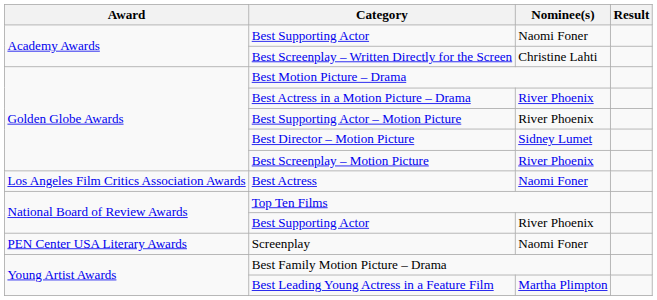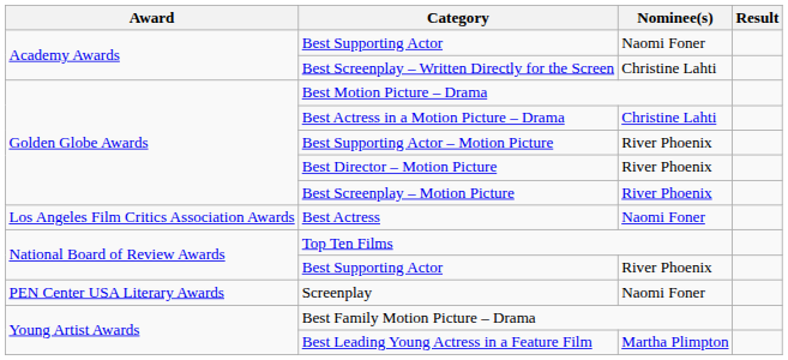Best Actress in a Motion Picture – Drama | Nominee(s): River Phoenix -> Christine Lahti
Best Director – Motion Picture | Nominee(s): Sidney Lumet -> River Phoenix
